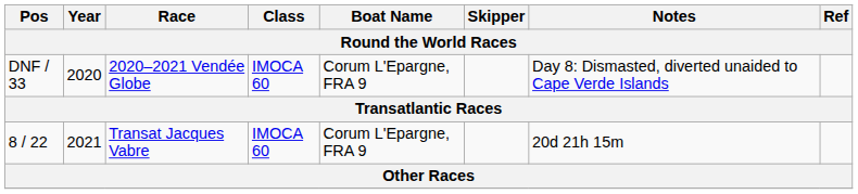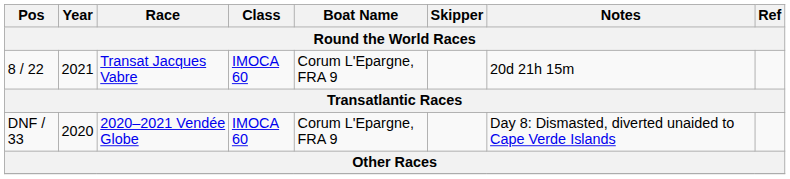rows swapped: DNF / 33 <-> 8 / 22
